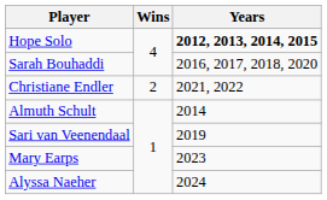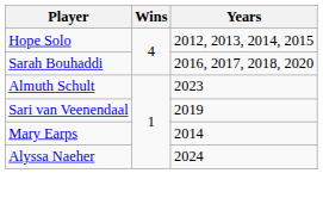Hope Solo | Years: bold -> normal
- row: Christiane Endler | 2 | 2021, 2022
Almuth Schult | Years: 2014 -> 2023
Mary Earps | Years: 2023 -> 2014
